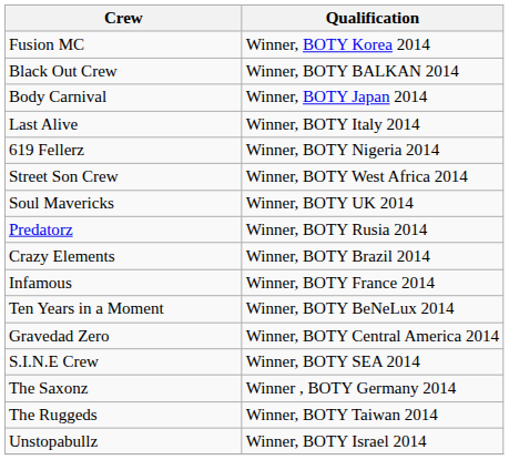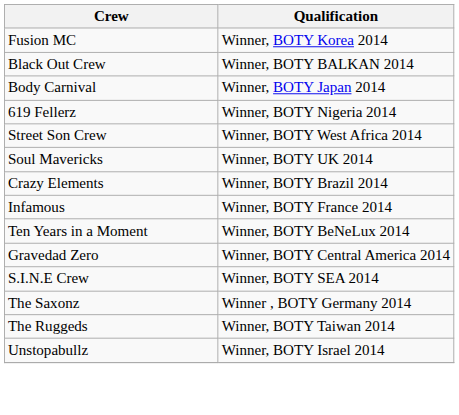- row: Last Alive | Winner, BOTY Italy 2014
- row: Predatorz | Winner, BOTY Rusia 2014
